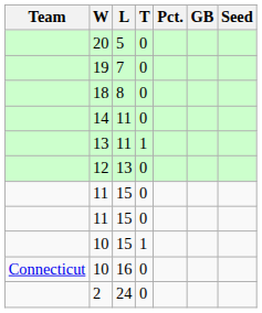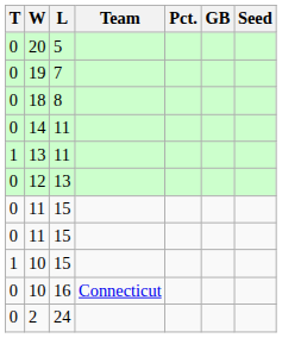columns swapped: Team <-> T
